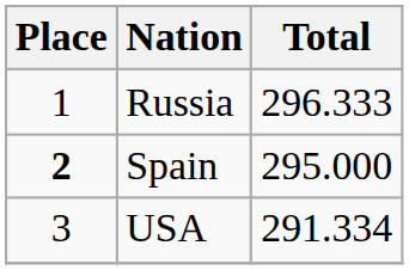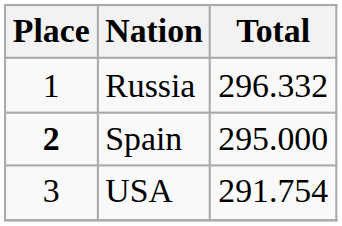Russia | Total: 296.333 -> 296.332
USA | Total: 291.334 -> 291.754
